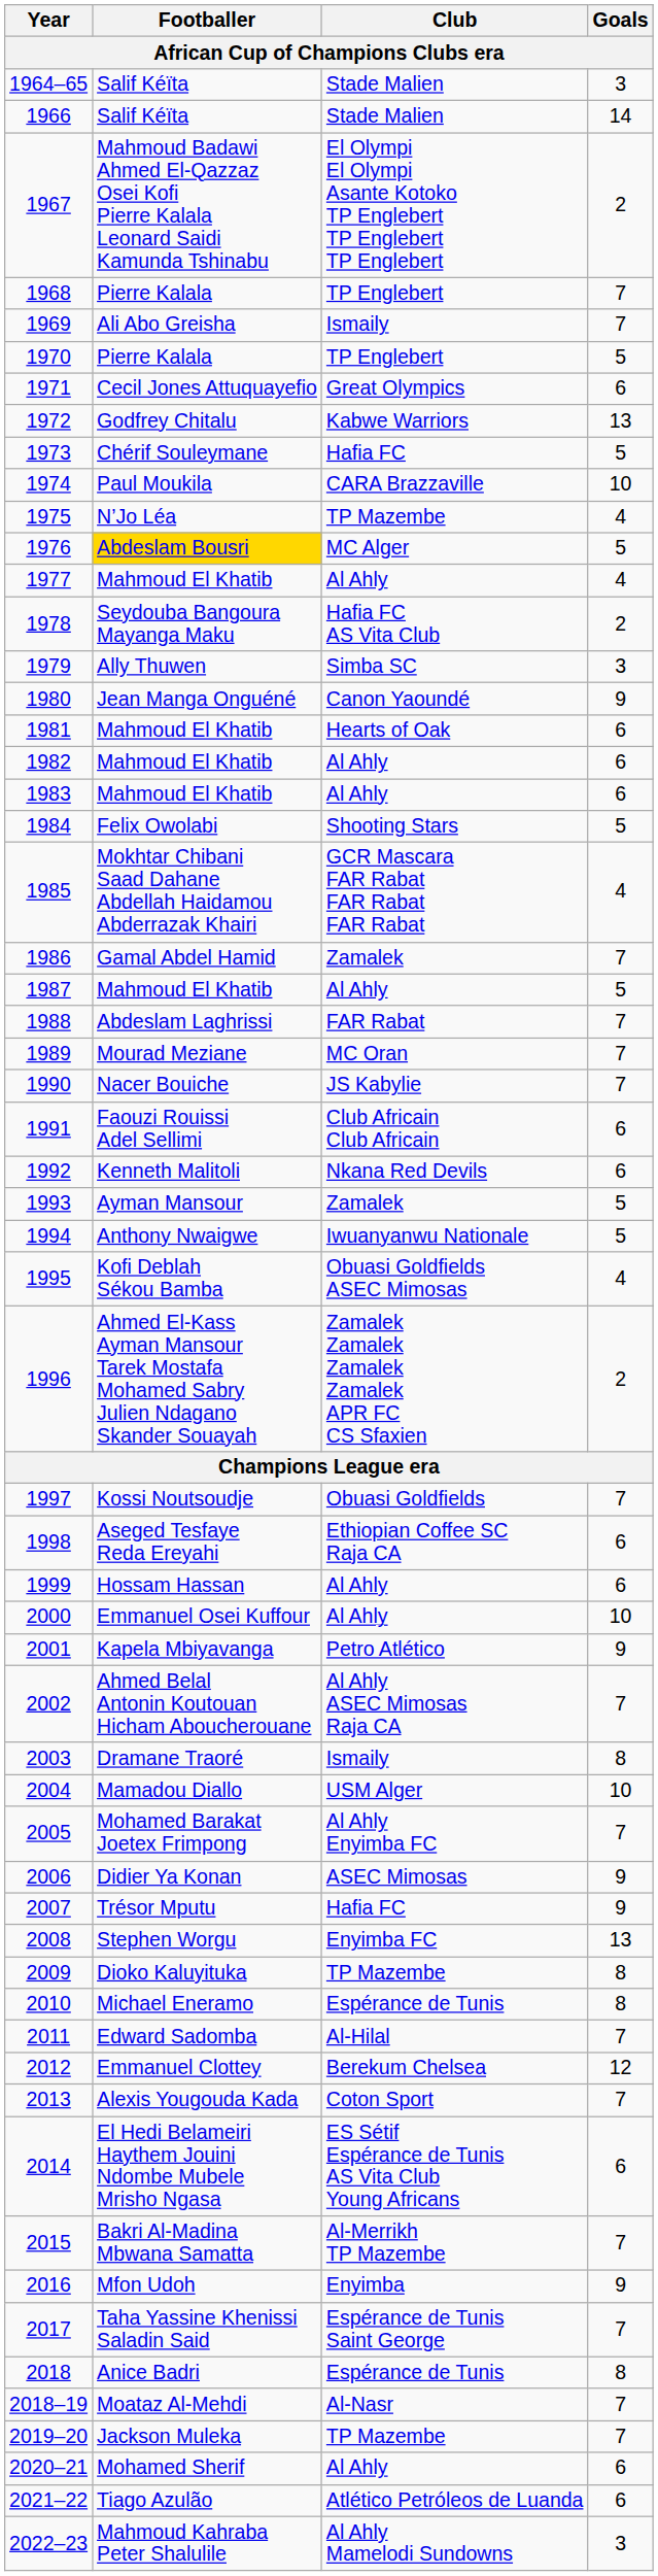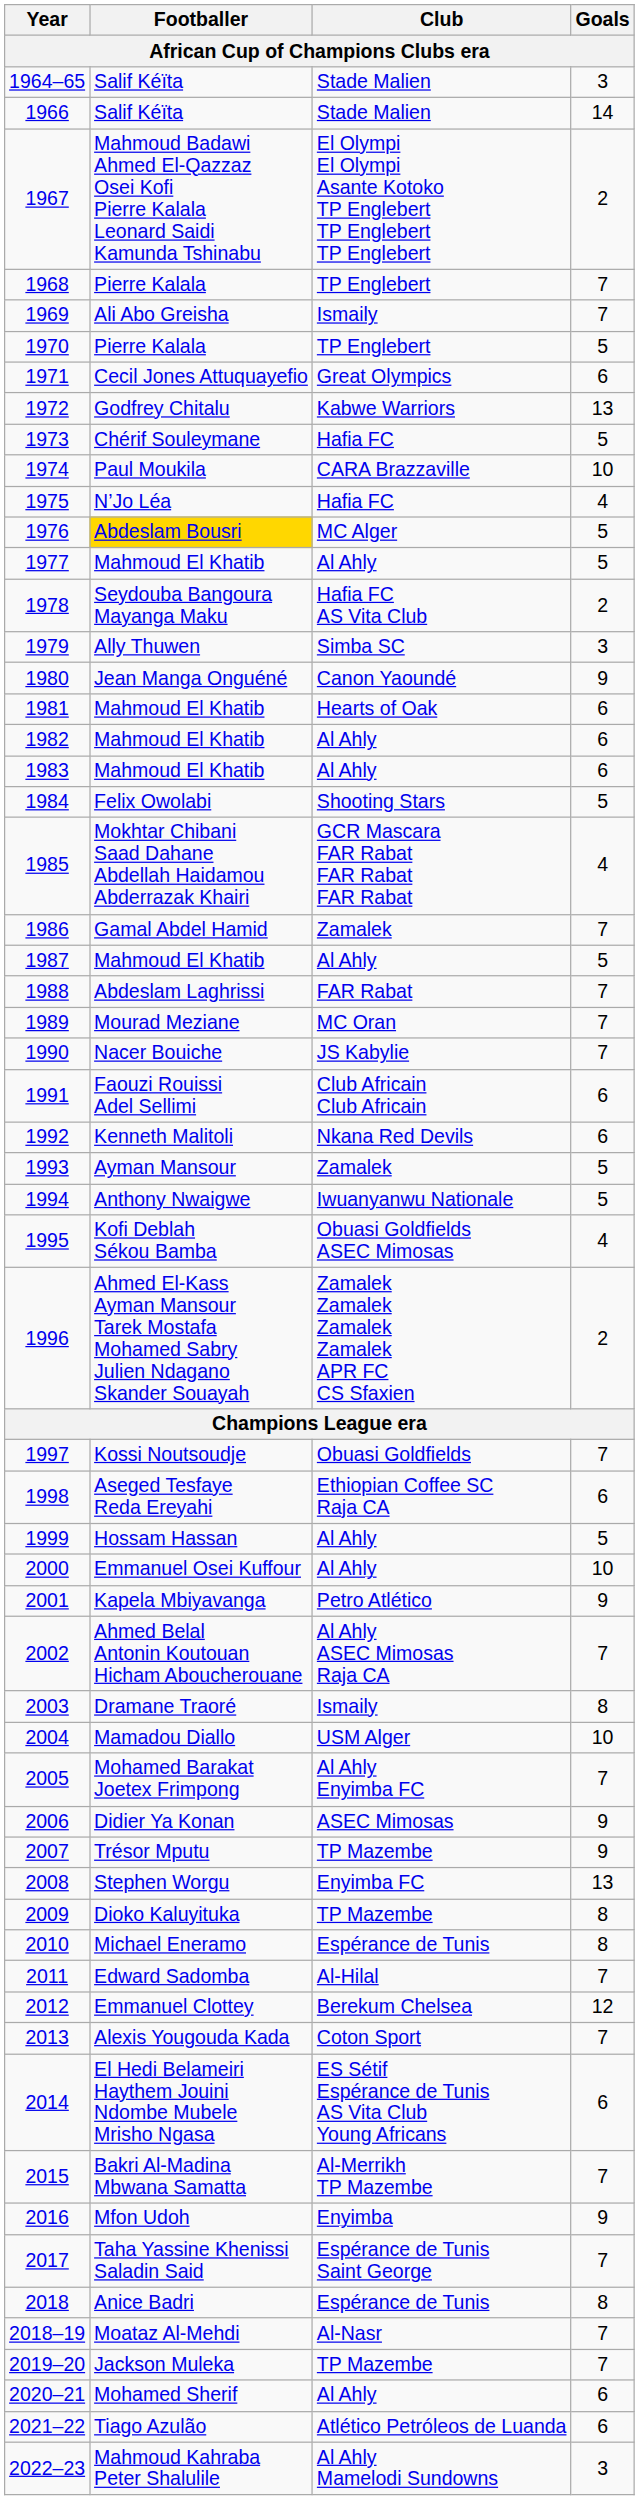1975 | Club: TP Mazembe -> Hafia FC
1977 | Goals: 4 -> 5
1999 | Goals: 6 -> 5
2007 | Club: Hafia FC -> TP Mazembe
